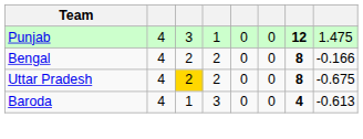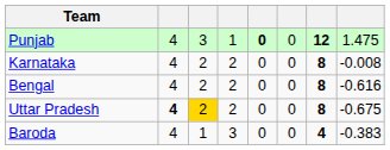Punjab | column 5: normal -> bold
+ row: Karnataka | 4 | 2 | 2 | 0 | 0 | 8 | -0.008
Bengal | column 8: -0.166 -> -0.616
Uttar Pradesh | column 2: normal -> bold
Baroda | column 8: -0.613 -> -0.383
